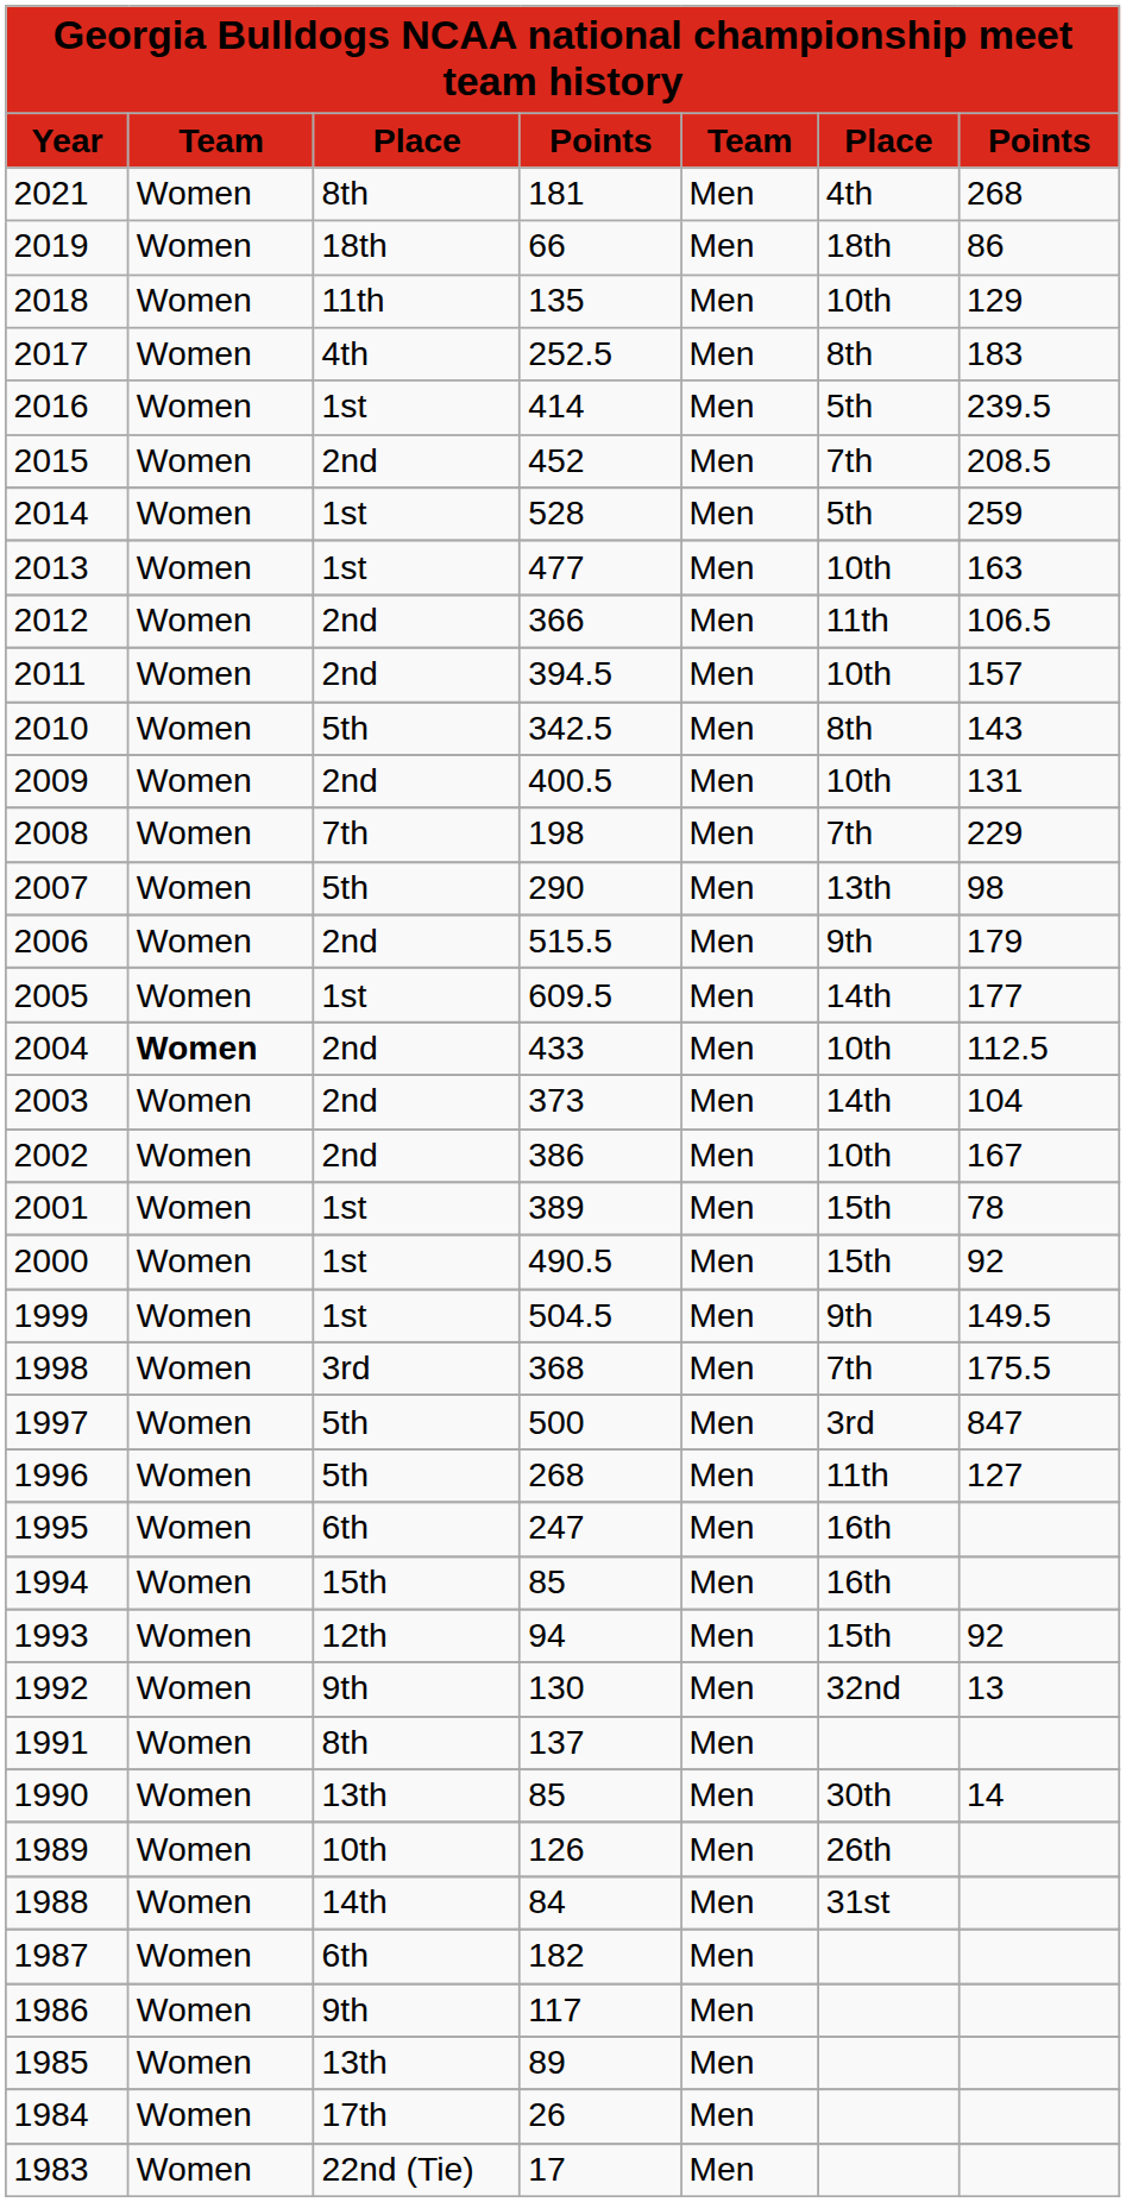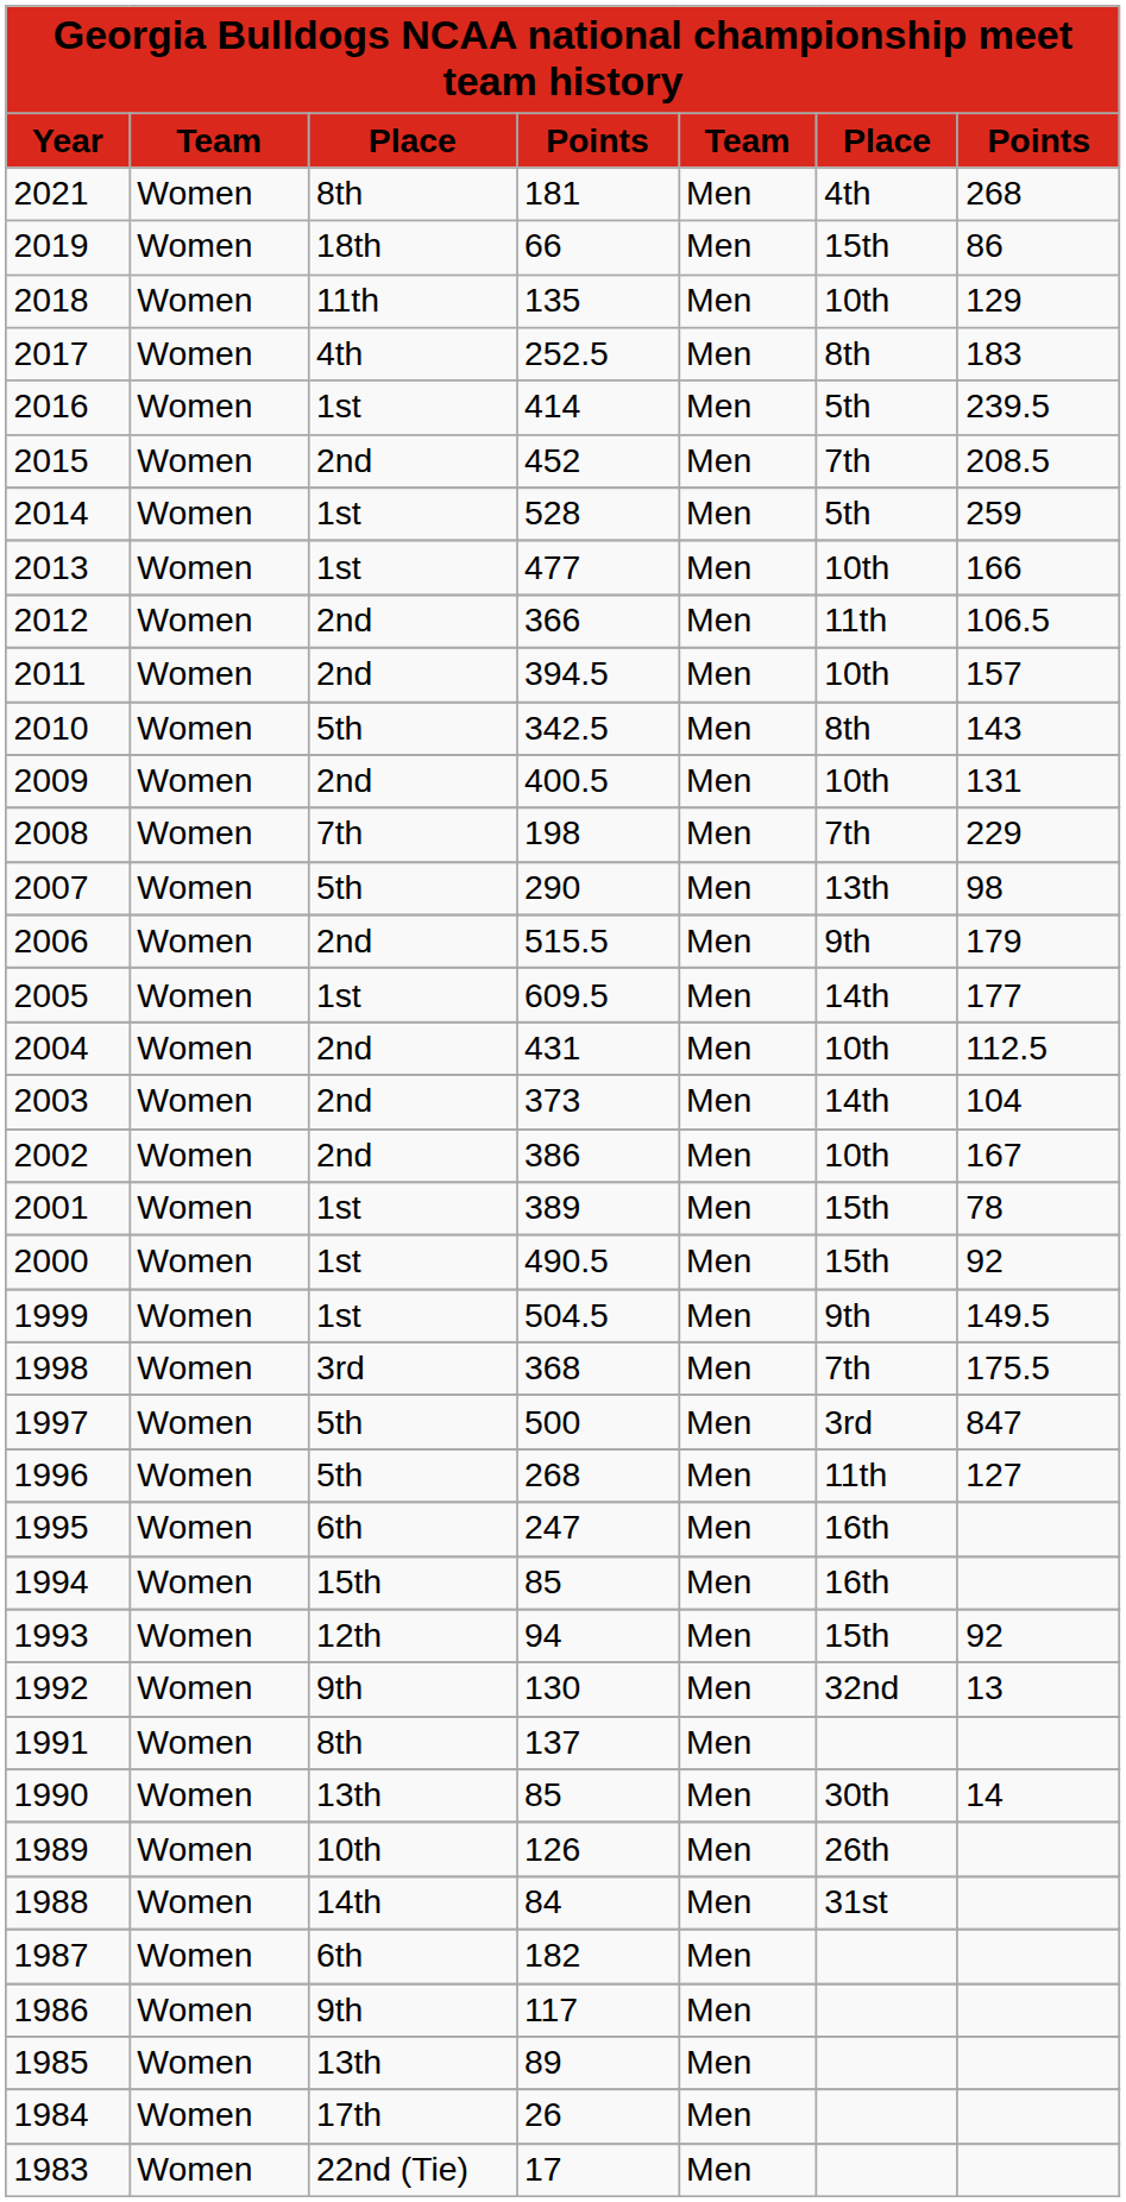2019 | column 6: 18th -> 15th
2013 | column 7: 163 -> 166
2004 | column 2: bold -> normal
2004 | column 4: 433 -> 431
